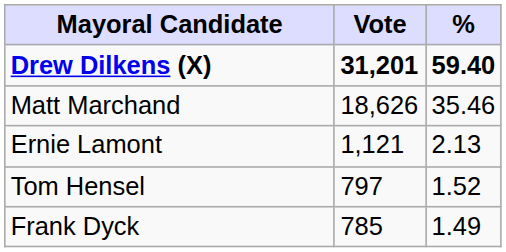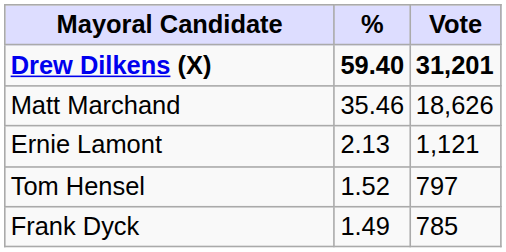columns swapped: Vote <-> %
